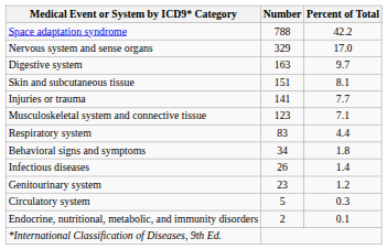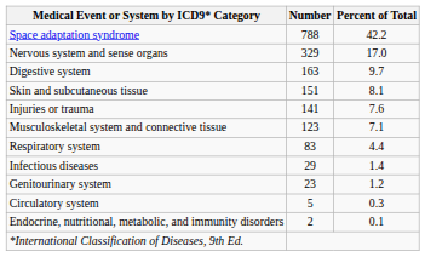Injuries or trauma | Percent of Total: 7.7 -> 7.6
- row: Behavioral signs and symptoms | 34 | 1.8
Infectious diseases | Number: 26 -> 29
